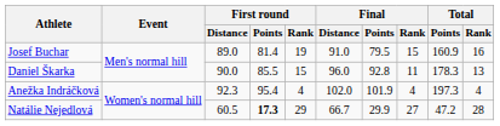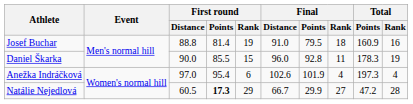Josef Buchar | First round / Distance: 89.0 -> 88.8
Josef Buchar | Final / Rank: 15 -> 18
Daniel Škarka | Total / Rank: 13 -> 19
Anežka Indráčková | First round / Distance: 92.3 -> 97.0
Anežka Indráčková | First round / Rank: 4 -> 6
Anežka Indráčková | Final / Distance: 102.0 -> 102.6
